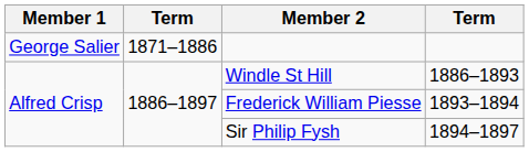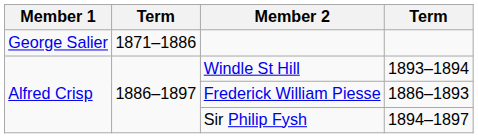Windle St Hill | column 4: 1886–1893 -> 1893–1894
Frederick William Piesse | column 4: 1893–1894 -> 1886–1893
